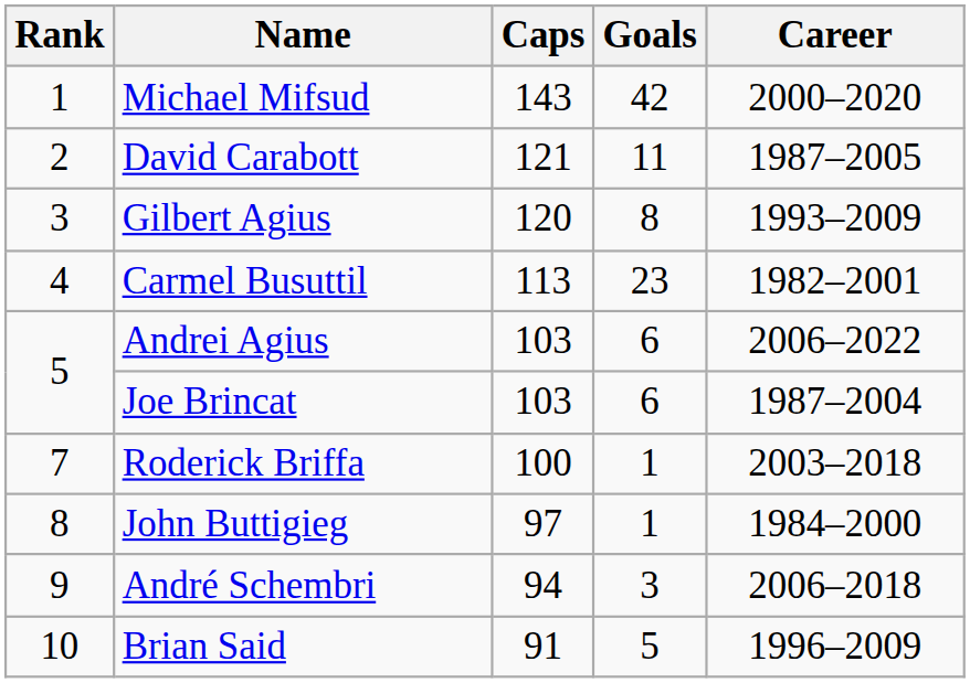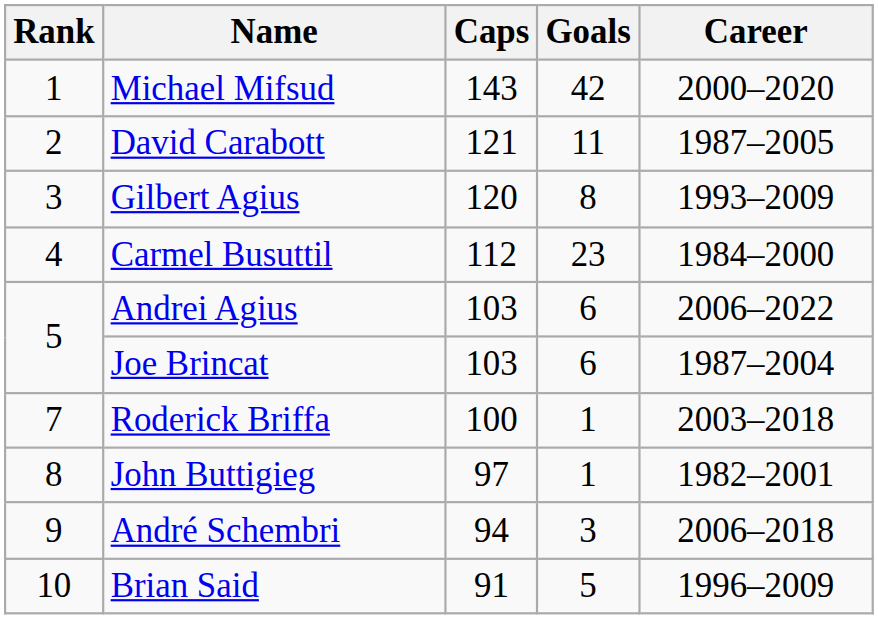Carmel Busuttil | Caps: 113 -> 112
Carmel Busuttil | Career: 1982–2001 -> 1984–2000
John Buttigieg | Career: 1984–2000 -> 1982–2001
